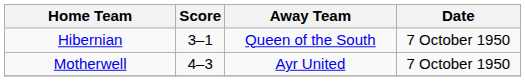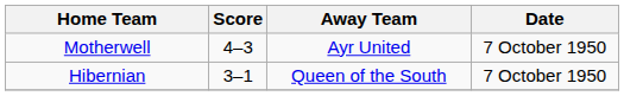rows swapped: Hibernian <-> Motherwell
